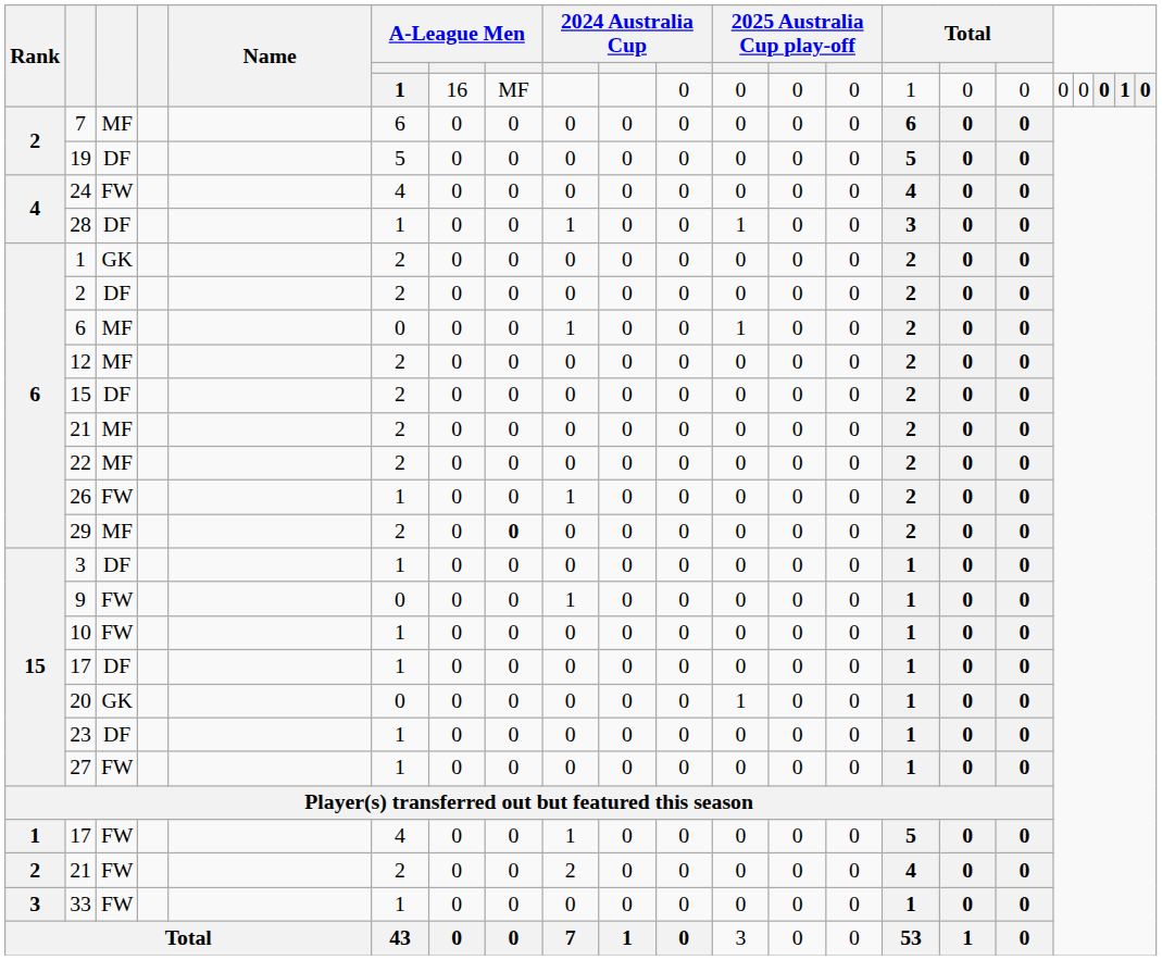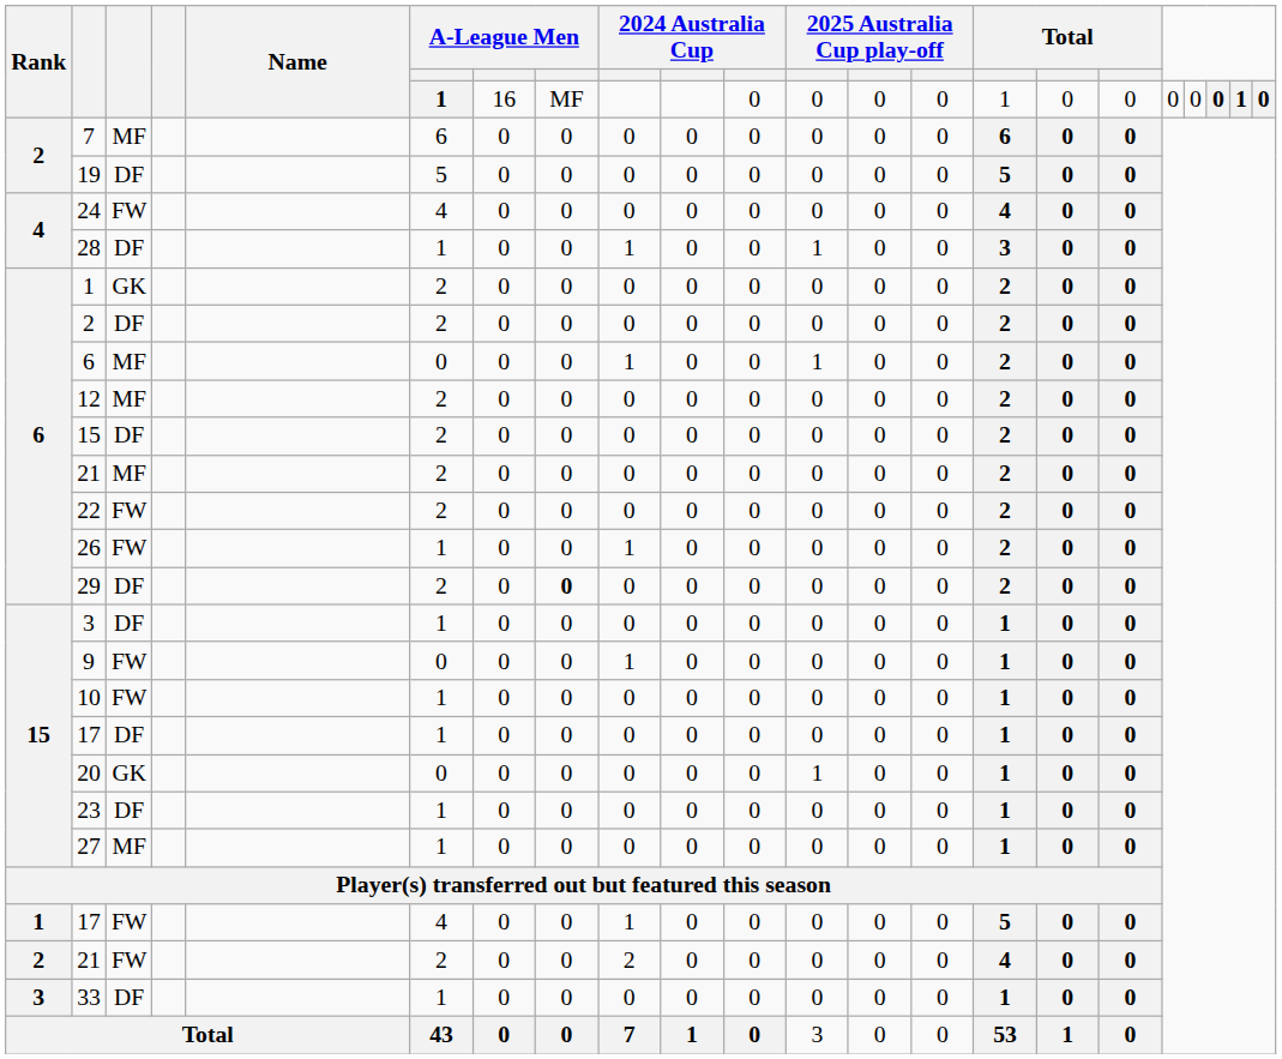22 | column 3: MF -> FW
29 | column 3: MF -> DF
27 | column 3: FW -> MF
33 | column 3: FW -> DF
